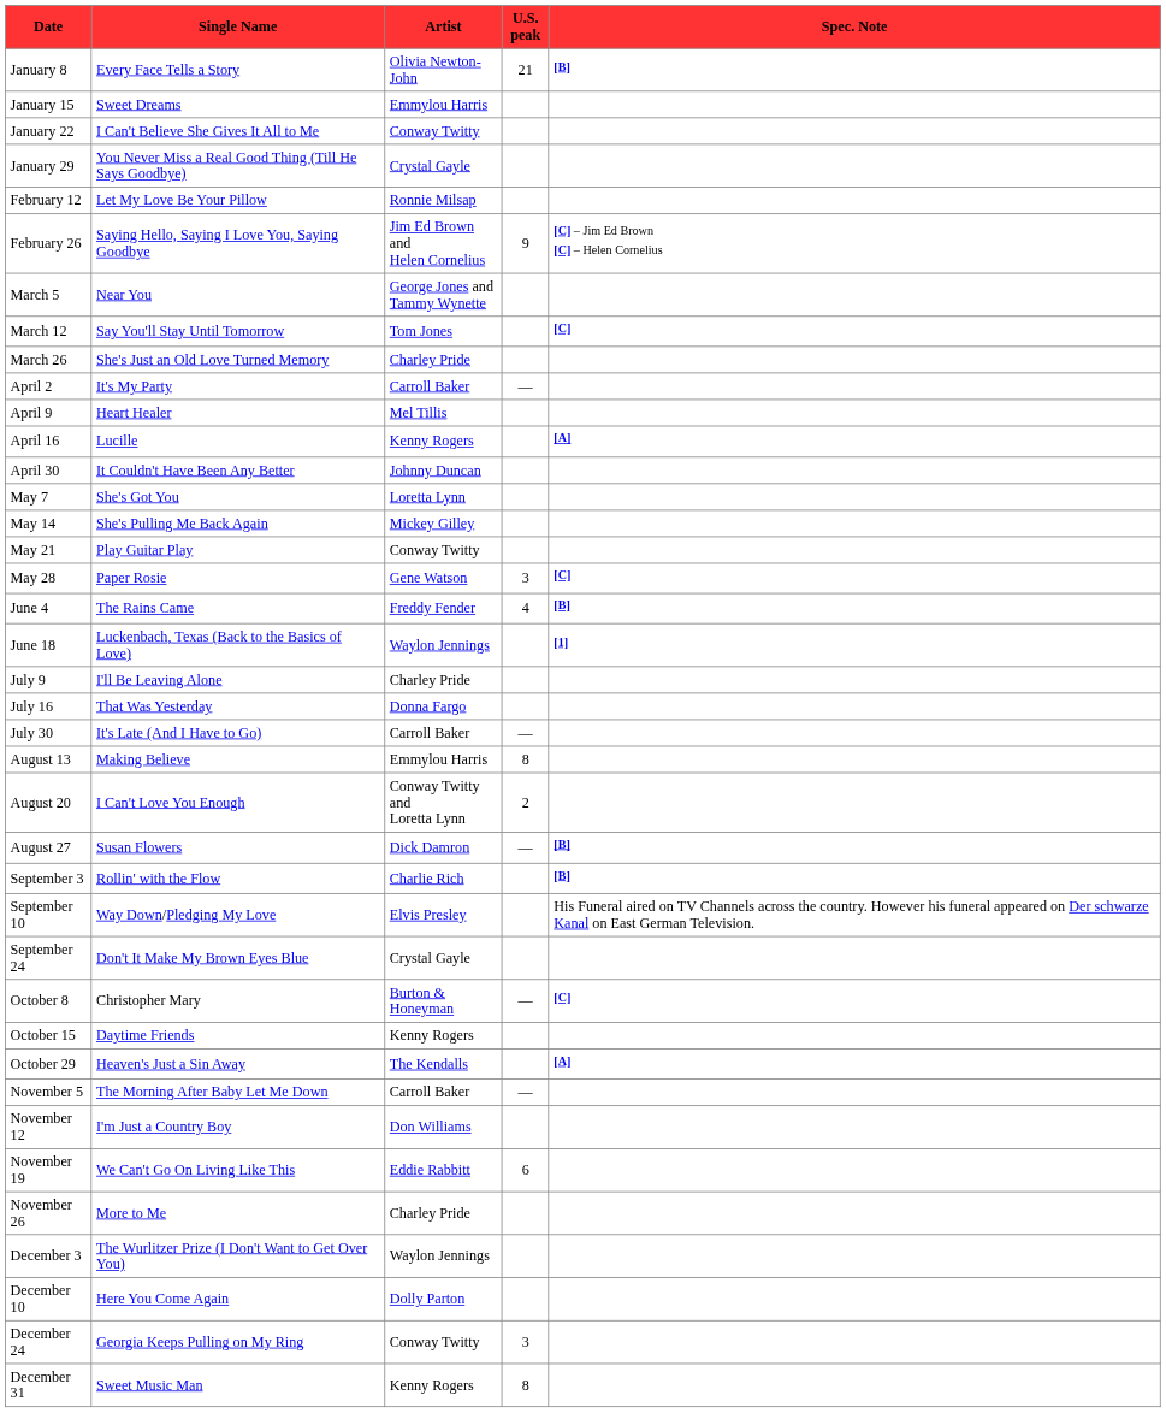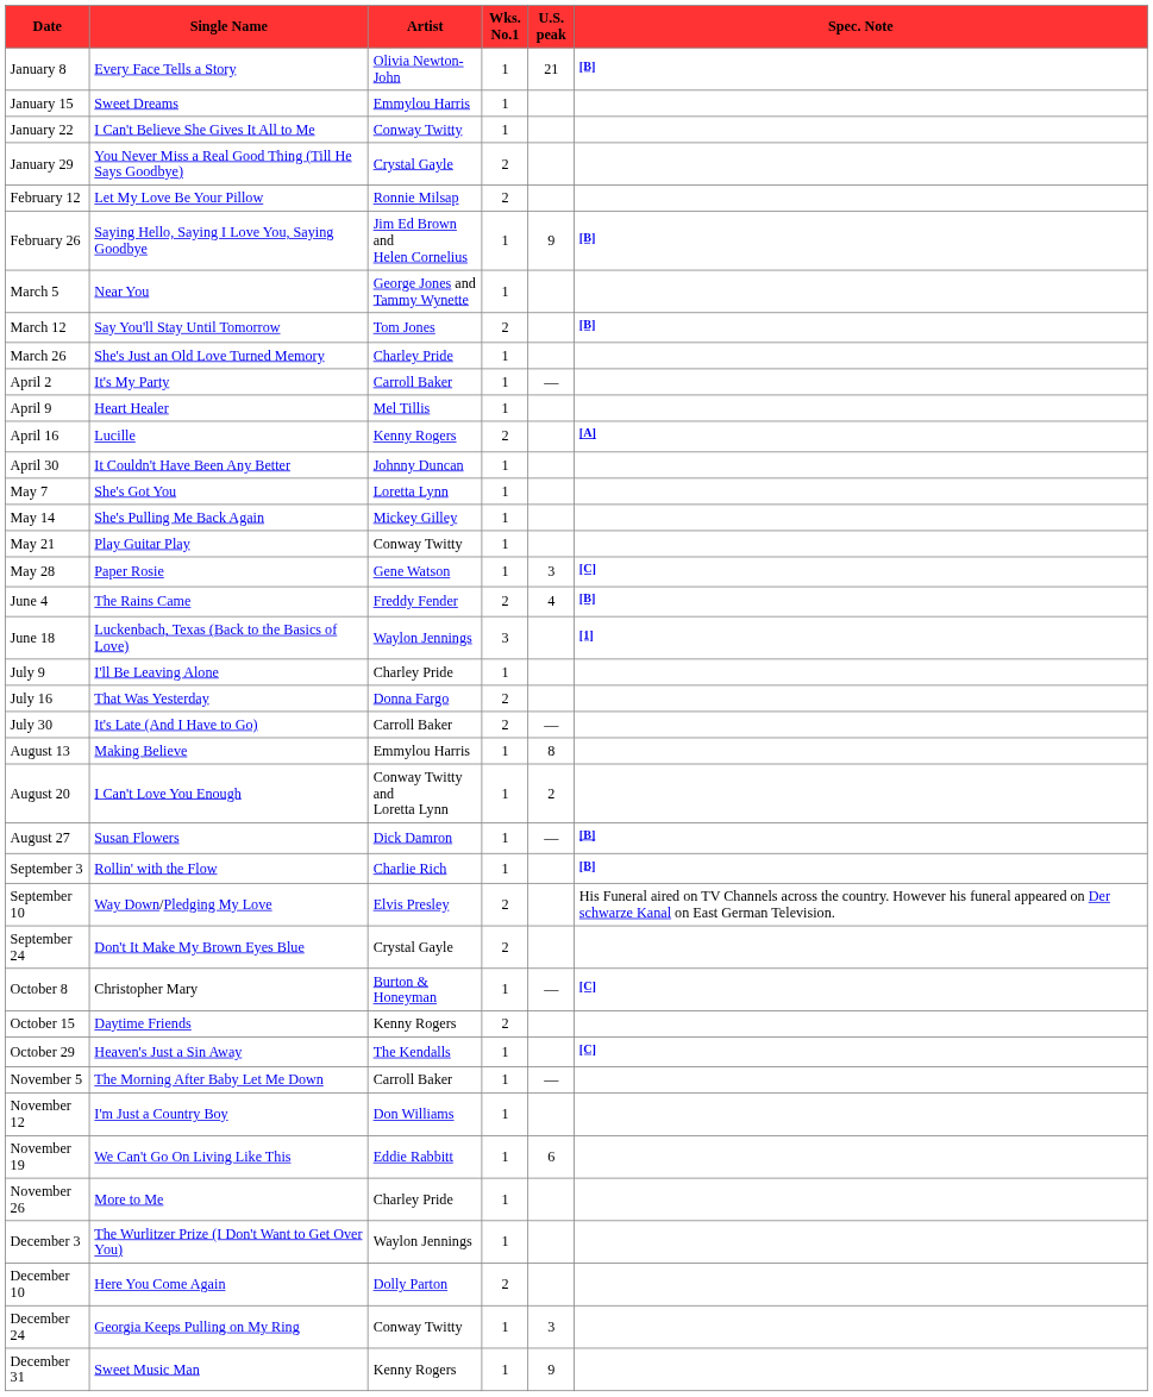+ column: Wks. No.1 | 1 | 1 | 1 | 2 | 2 | 1 | 1 | 2 | 1 | 1 | 1 | 2 | 1 | 1 | 1 | 1 | 1 | 2 | 3 | 1 | 2 | 2 | 1 | 1 | 1 | 1 | 2 | 2 | 1 | 2 | 1 | 1 | 1 | 1 | 1 | 1 | 2 | 1 | 1
February 26 | Spec. Note: [C] – Jim Ed Brown [C] – Helen Cornelius -> [B]
March 12 | Spec. Note: [C] -> [B]
October 29 | Spec. Note: [A] -> [C]
December 31 | U.S. peak: 8 -> 9
